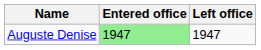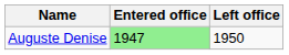Auguste Denise | Left office: 1947 -> 1950
